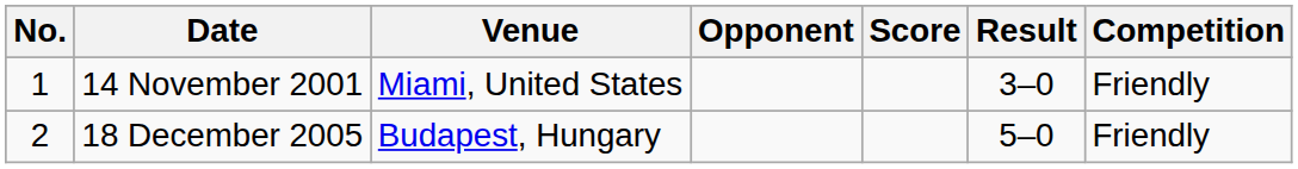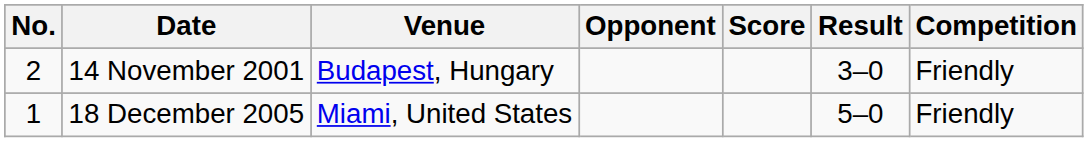14 November 2001 | No.: 1 -> 2
14 November 2001 | Venue: Miami, United States -> Budapest, Hungary
18 December 2005 | No.: 2 -> 1
18 December 2005 | Venue: Budapest, Hungary -> Miami, United States
